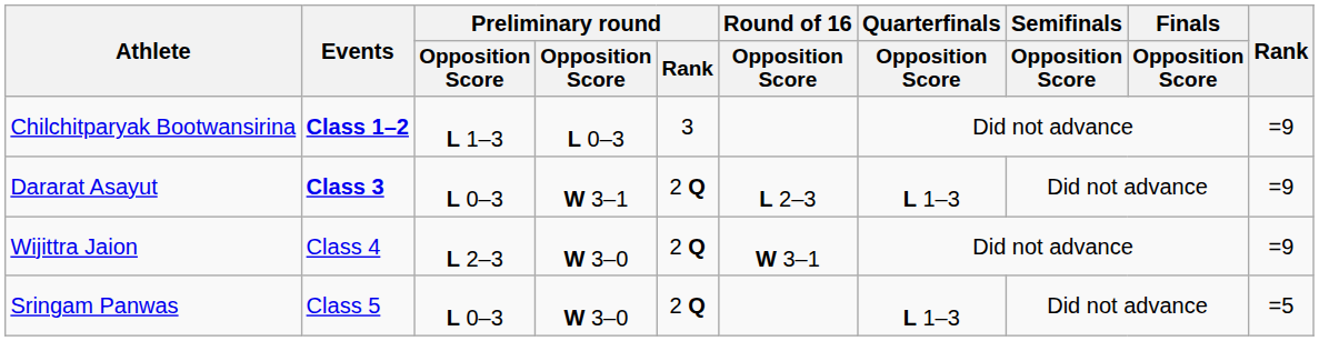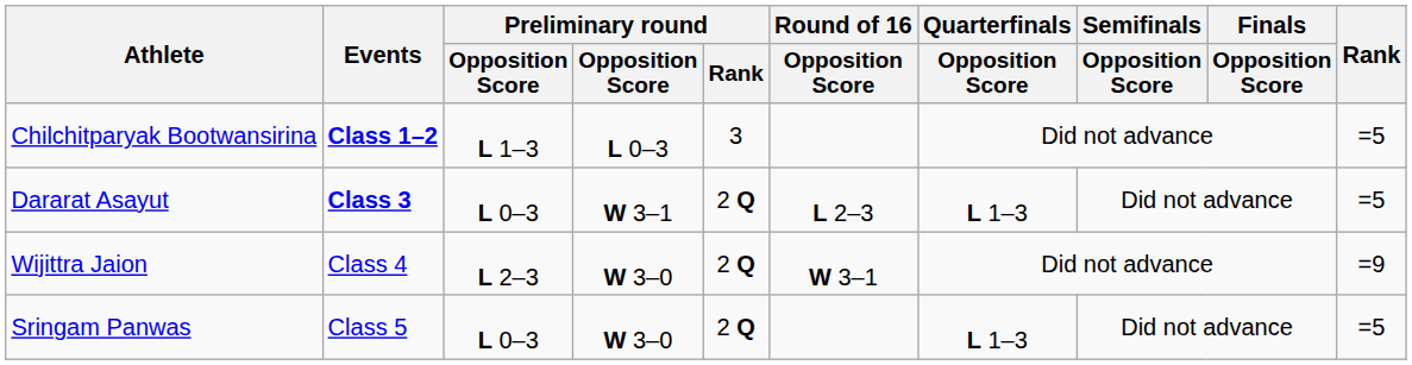Chilchitparyak Bootwansirina | Rank: =9 -> =5
Dararat Asayut | Rank: =9 -> =5
